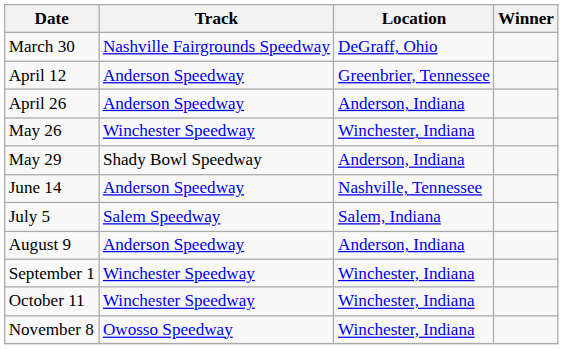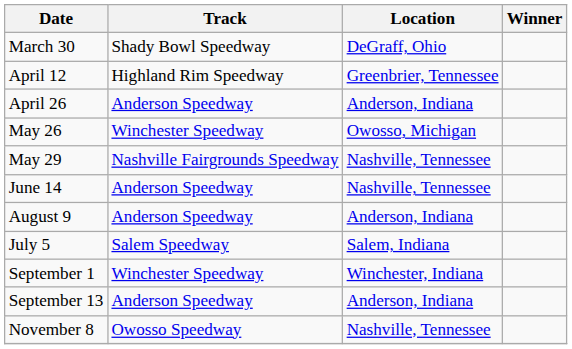March 30 | Track: Nashville Fairgrounds Speedway -> Shady Bowl Speedway
April 12 | Track: Anderson Speedway -> Highland Rim Speedway
May 26 | Location: Winchester, Indiana -> Owosso, Michigan
May 29 | Track: Shady Bowl Speedway -> Nashville Fairgrounds Speedway
May 29 | Location: Anderson, Indiana -> Nashville, Tennessee
rows swapped: July 5 <-> August 9
+ row: September 13 | Anderson Speedway | Anderson, Indiana
- row: October 11 | Winchester Speedway | Winchester, Indiana
November 8 | Location: Winchester, Indiana -> Nashville, Tennessee
